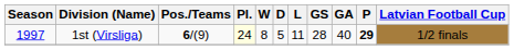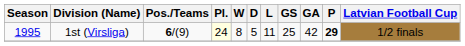1st (Virsliga) | Season: 1997 -> 1995
1st (Virsliga) | GS: 28 -> 25
1st (Virsliga) | GA: 40 -> 42
